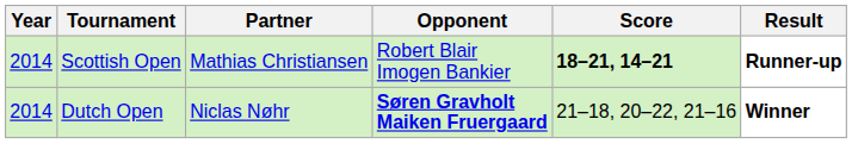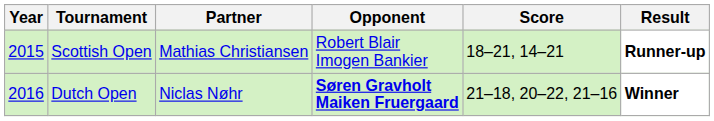Scottish Open | Year: 2014 -> 2015
Scottish Open | Score: bold -> normal
Dutch Open | Year: 2014 -> 2016
